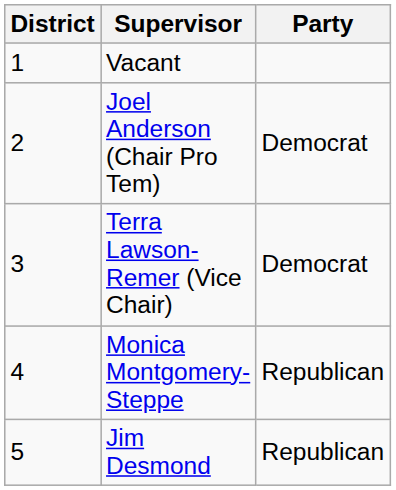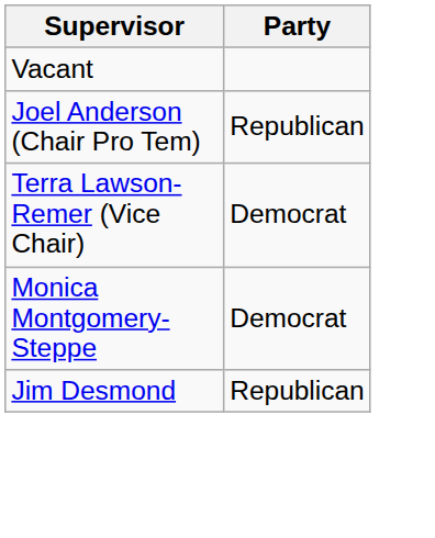- column: District | 1 | 2 | 3 | 4 | 5
Joel Anderson (Chair Pro Tem) | Party: Democrat -> Republican
Monica Montgomery-Steppe | Party: Republican -> Democrat
